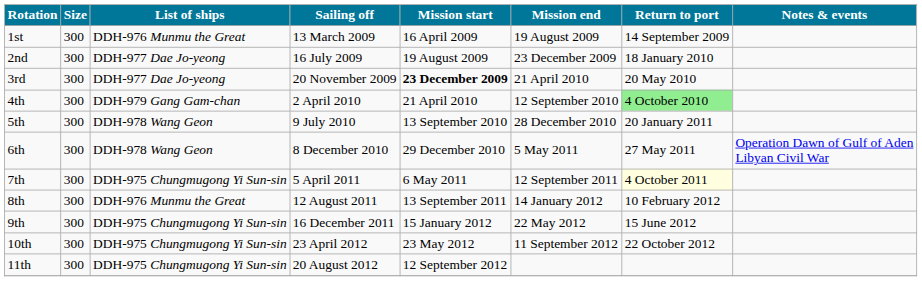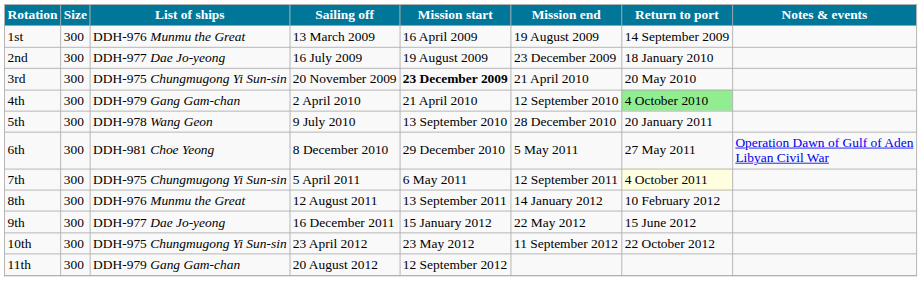3rd | List of ships: DDH-977 Dae Jo-yeong -> DDH-975 Chungmugong Yi Sun-sin
6th | List of ships: DDH-978 Wang Geon -> DDH-981 Choe Yeong
9th | List of ships: DDH-975 Chungmugong Yi Sun-sin -> DDH-977 Dae Jo-yeong
11th | List of ships: DDH-975 Chungmugong Yi Sun-sin -> DDH-979 Gang Gam-chan
